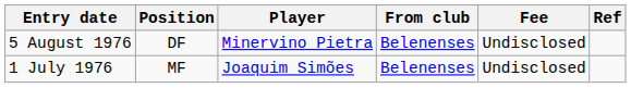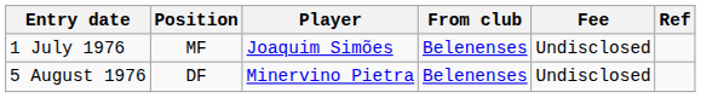rows swapped: 1 July 1976 <-> 5 August 1976
